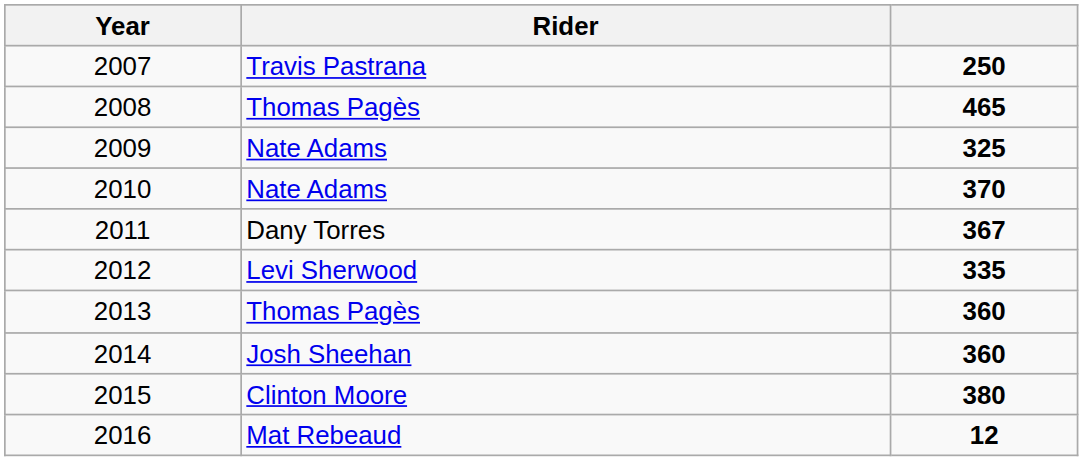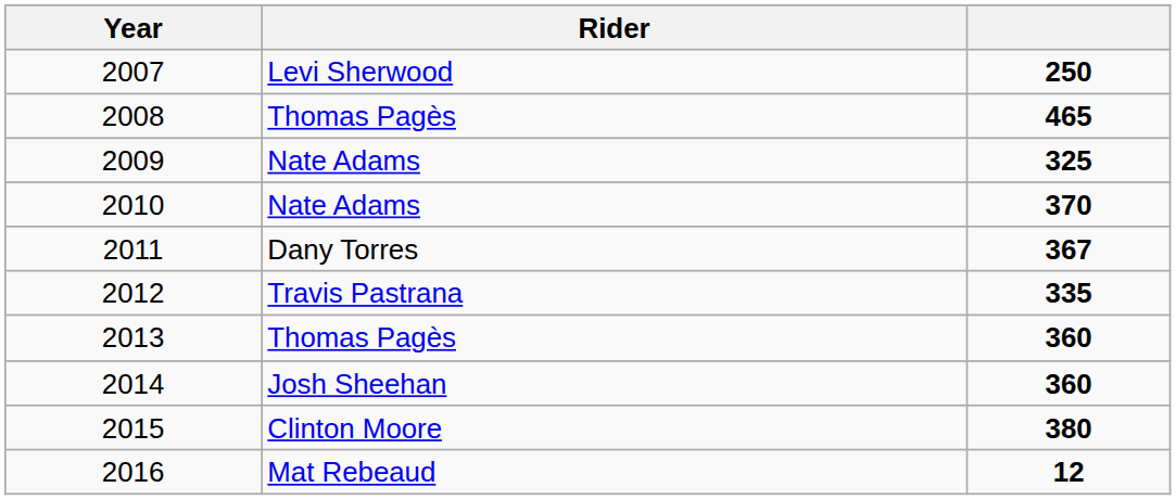2007 | Rider: Travis Pastrana -> Levi Sherwood
2012 | Rider: Levi Sherwood -> Travis Pastrana
